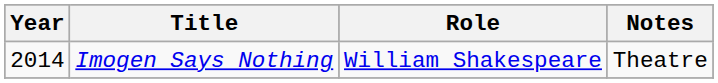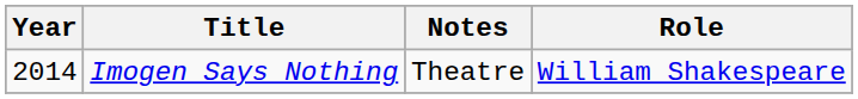columns swapped: Role <-> Notes
